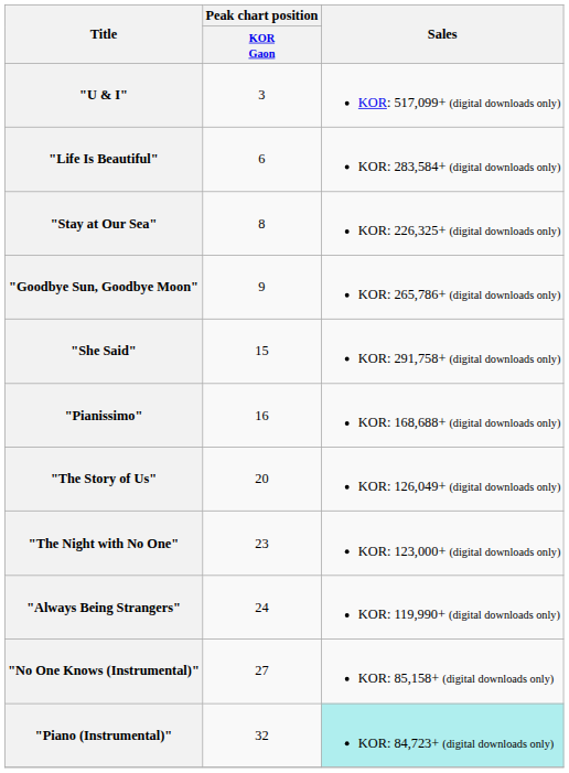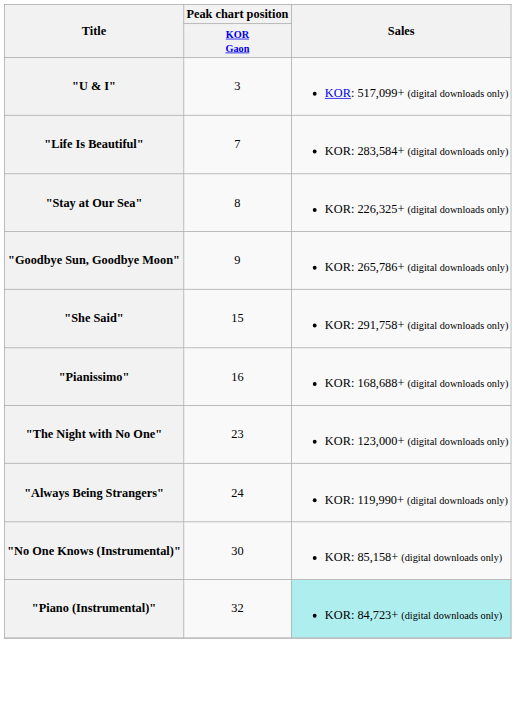"Life Is Beautiful" | Peak chart position / KOR Gaon: 6 -> 7
- row: "The Story of Us" | 20 | KOR: 126,049+ (digital downloads only)
"No One Knows (Instrumental)" | Peak chart position / KOR Gaon: 27 -> 30
